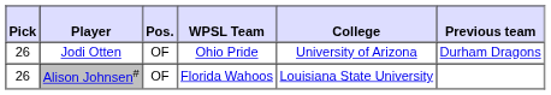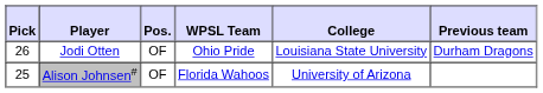Jodi Otten | College: University of Arizona -> Louisiana State University
Alison Johnsen# | Pick: 26 -> 25
Alison Johnsen# | College: Louisiana State University -> University of Arizona
